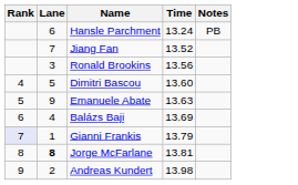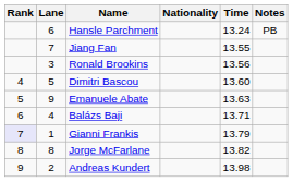+ column: Nationality
Jiang Fan | Time: 13.52 -> 13.55
Balázs Baji | Time: 13.69 -> 13.71
Jorge McFarlane | Lane: bold -> normal
Jorge McFarlane | Time: 13.81 -> 13.82
